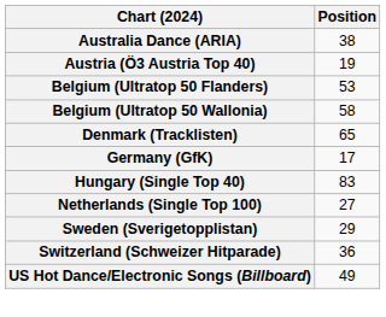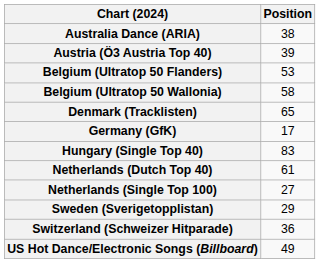Austria (Ö3 Austria Top 40) | Position: 19 -> 39
+ row: Netherlands (Dutch Top 40) | 61
